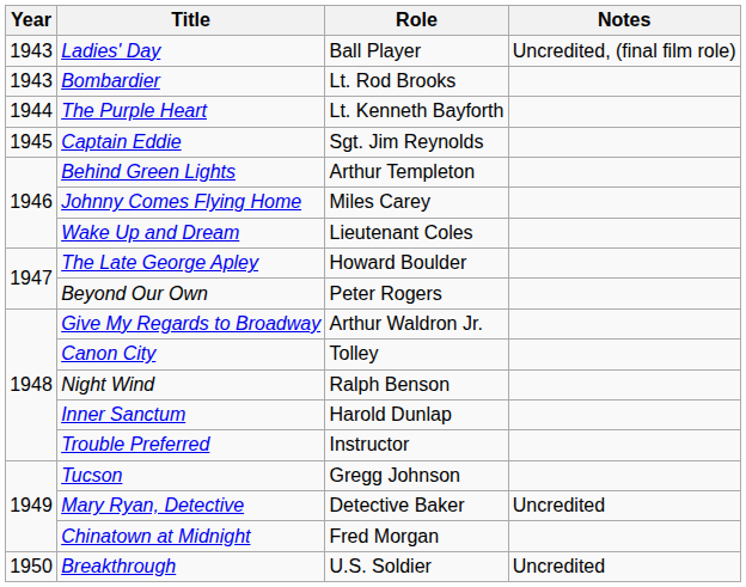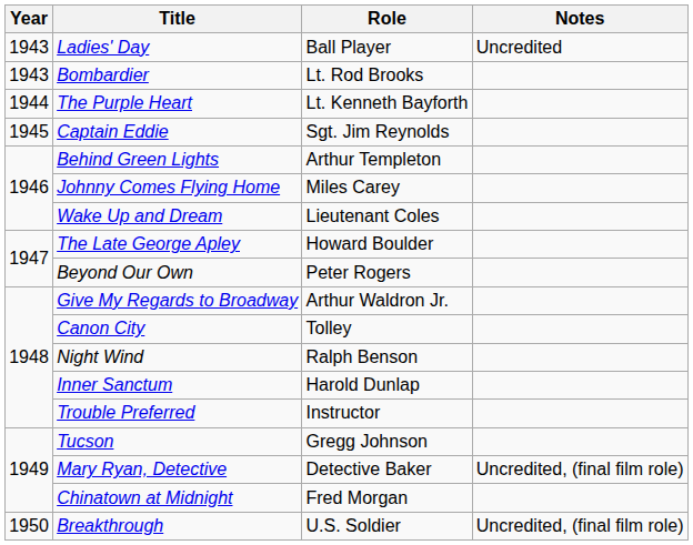Ladies' Day | Notes: Uncredited, (final film role) -> Uncredited
Mary Ryan, Detective | Notes: Uncredited -> Uncredited, (final film role)
Breakthrough | Notes: Uncredited -> Uncredited, (final film role)
